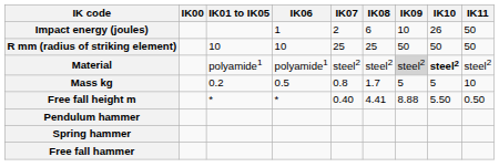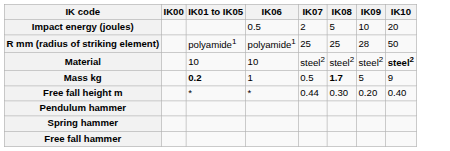- column: IK11 | 50 | 50 | steel2 | 10 | 0.50
Impact energy (joules) | IK06: 1 -> 0.5
Impact energy (joules) | IK08: 6 -> 5
Impact energy (joules) | IK10: 26 -> 20
R mm (radius of striking element) | IK01 to IK05: 10 -> polyamide1
R mm (radius of striking element) | IK06: 10 -> polyamide1
R mm (radius of striking element) | IK09: 50 -> 28
Material | IK01 to IK05: polyamide1 -> 10
Material | IK06: polyamide1 -> 10
Material | IK09: lightgrey background -> no background
Mass kg | IK01 to IK05: normal -> bold
Mass kg | IK06: 0.5 -> 1
Mass kg | IK07: 0.8 -> 0.5
Mass kg | IK08: normal -> bold
Mass kg | IK10: 5 -> 9
Free fall height m | IK07: 0.40 -> 0.44
Free fall height m | IK08: 4.41 -> 0.30
Free fall height m | IK09: 8.88 -> 0.20
Free fall height m | IK10: 5.50 -> 0.40
